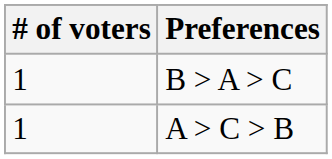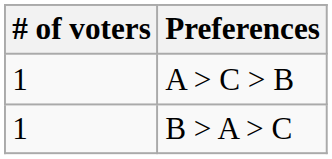rows swapped: A > C > B <-> B > A > C
